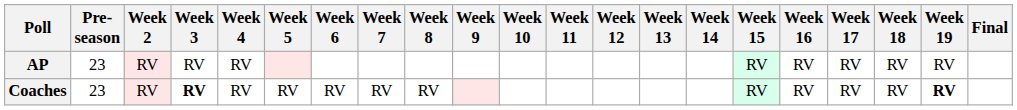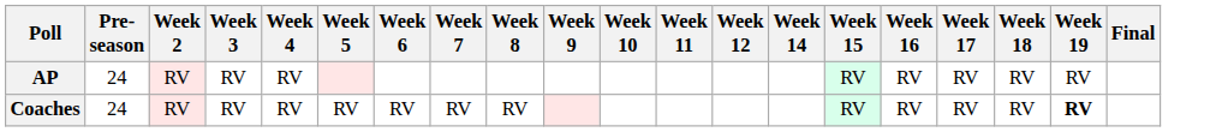- column: Week 13
AP | Pre- season: 23 -> 24
Coaches | Pre- season: 23 -> 24
Coaches | Week 3: bold -> normal
